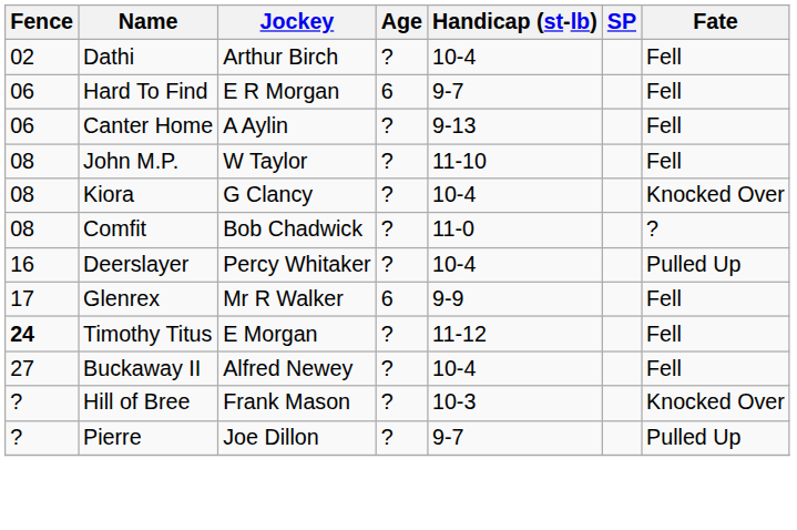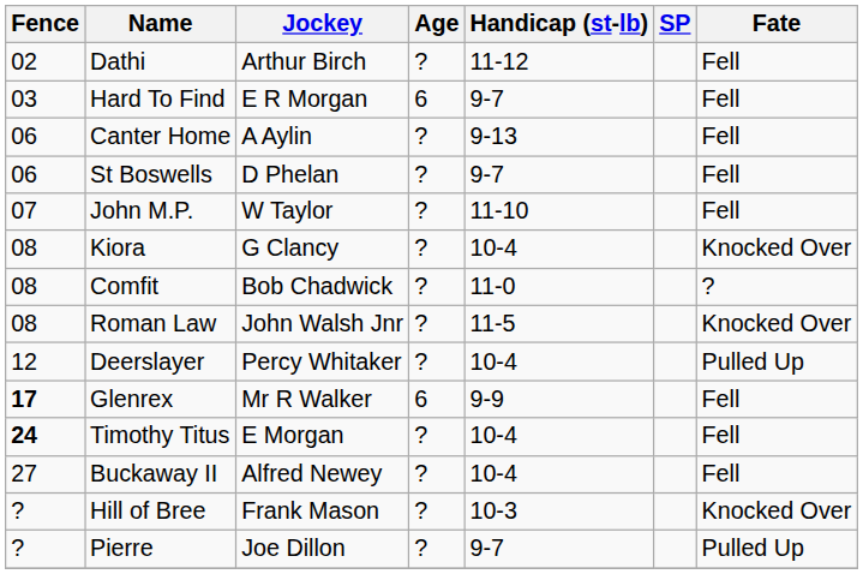Dathi | Handicap (st-lb): 10-4 -> 11-12
Hard To Find | Fence: 06 -> 03
+ row: 06 | St Boswells | D Phelan | ? | 9-7 | Fell
John M.P. | Fence: 08 -> 07
+ row: 08 | Roman Law | John Walsh Jnr | ? | 11-5 | Knocked Over
Deerslayer | Fence: 16 -> 12
Glenrex | Fence: normal -> bold
Timothy Titus | Handicap (st-lb): 11-12 -> 10-4
